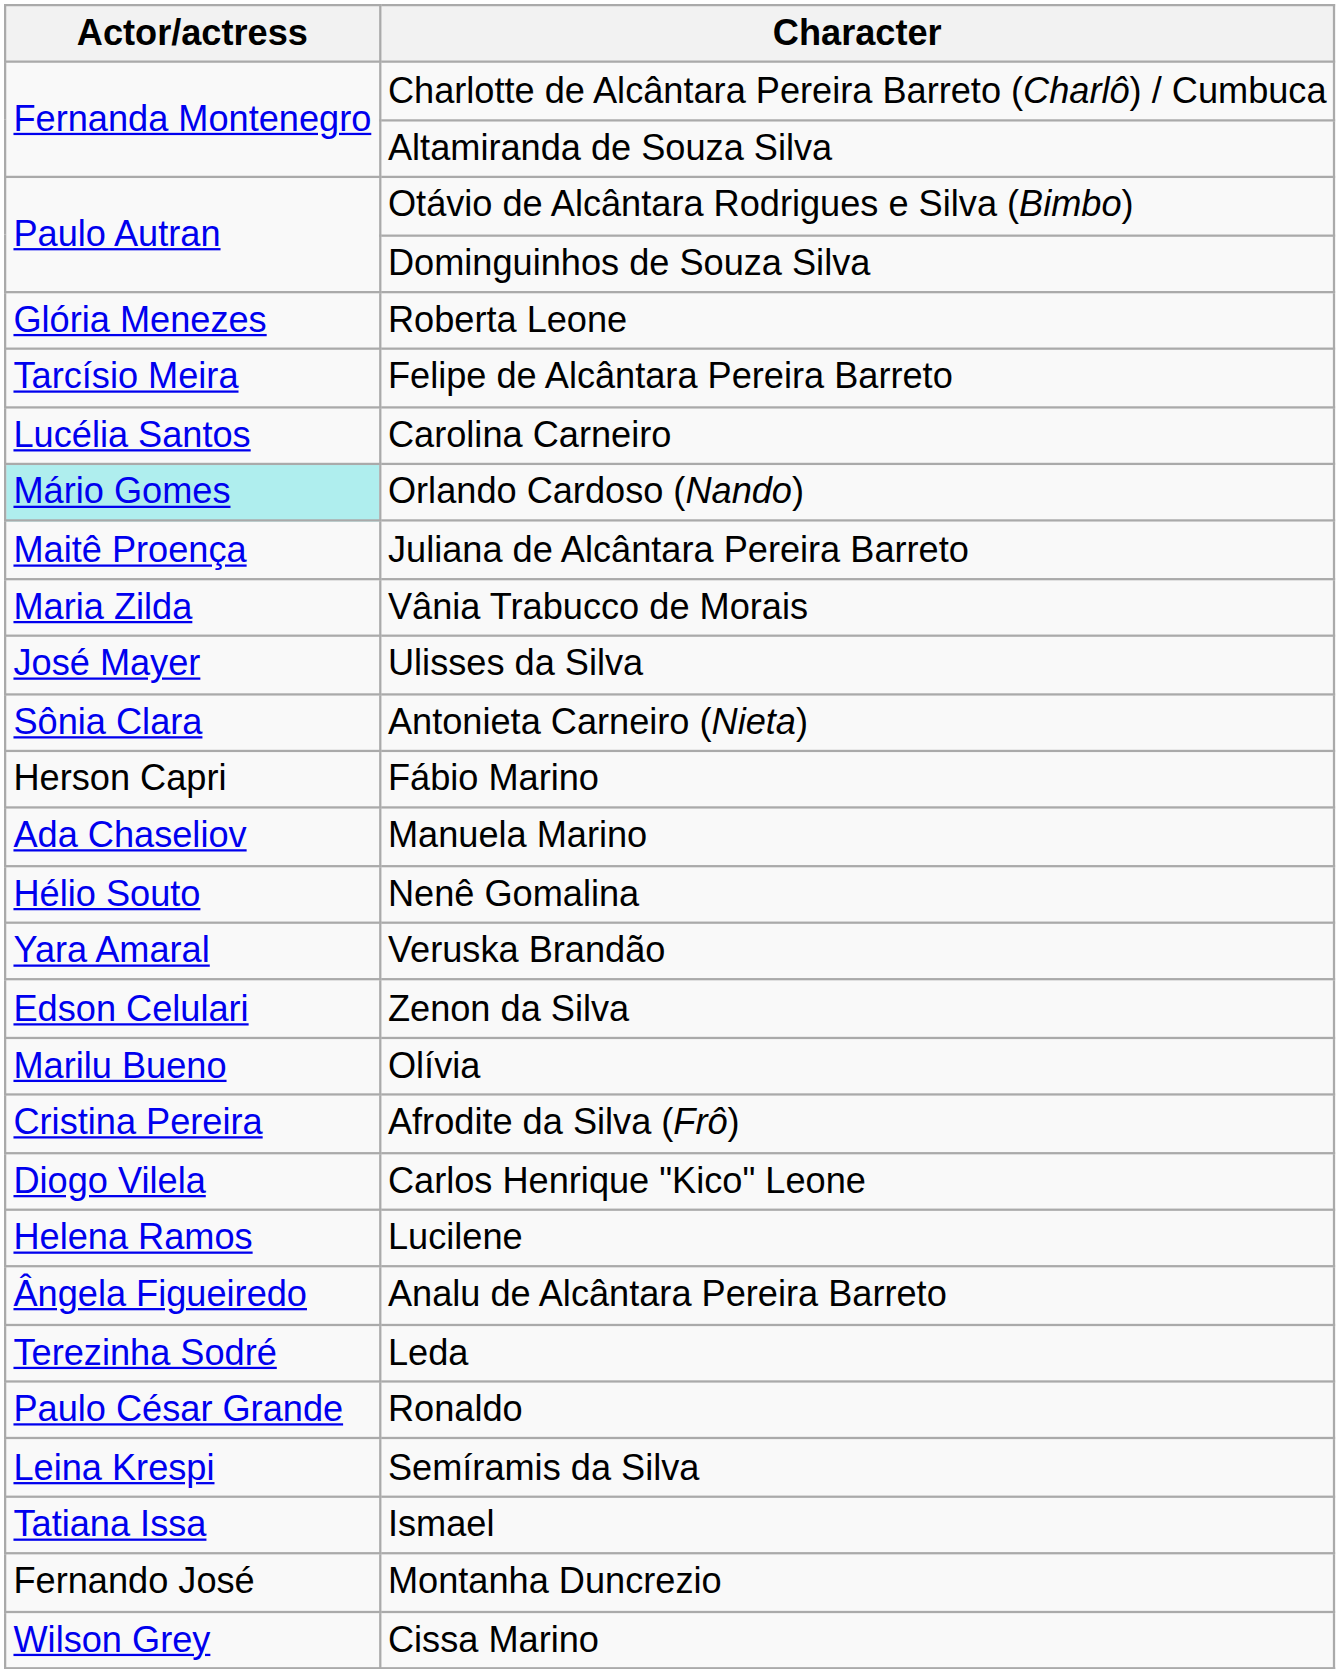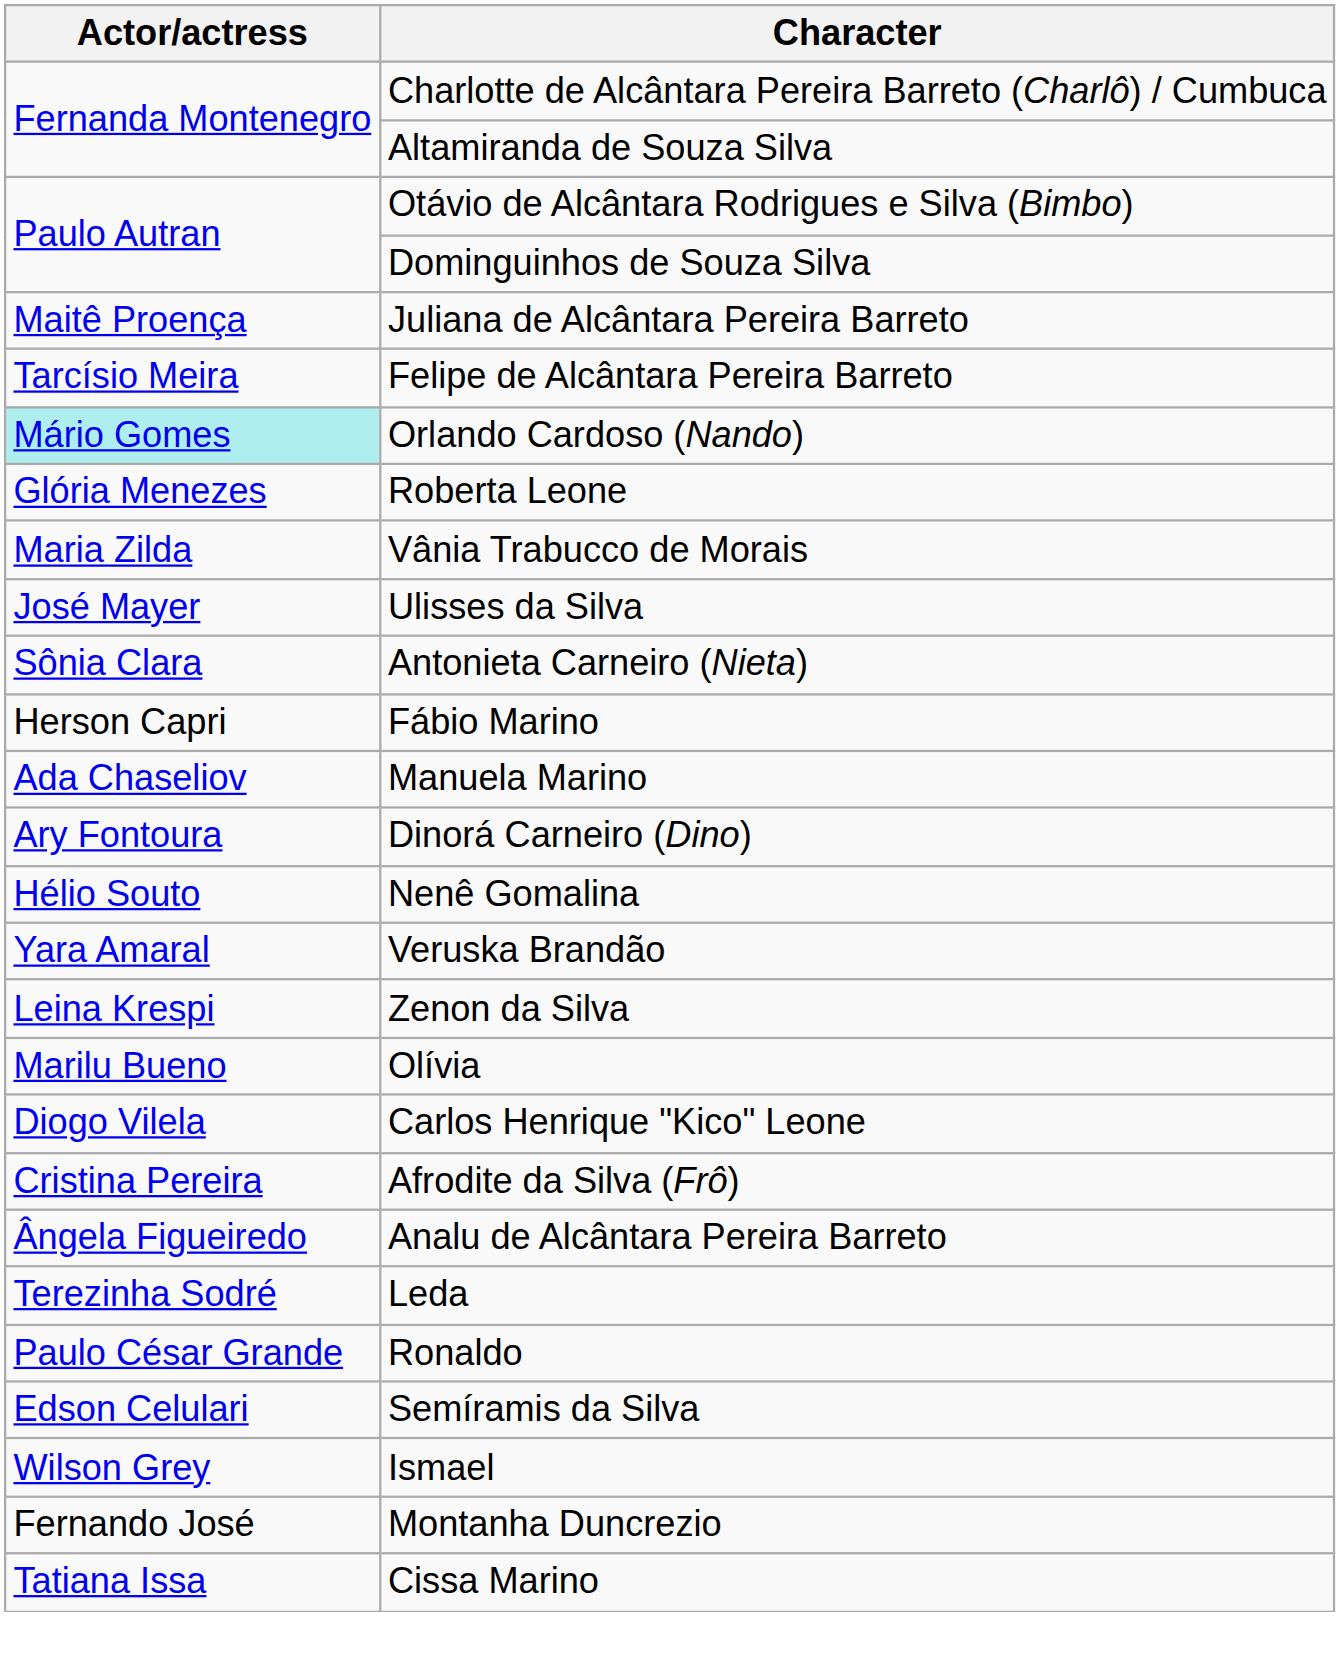rows swapped: Roberta Leone <-> Juliana de Alcântara Pereira Barreto
- row: Lucélia Santos | Carolina Carneiro
+ row: Ary Fontoura | Dinorá Carneiro (Dino)
Zenon da Silva | Actor/actress: Edson Celulari -> Leina Krespi
rows swapped: Afrodite da Silva (Frô) <-> Carlos Henrique "Kico" Leone
- row: Helena Ramos | Lucilene
Semíramis da Silva | Actor/actress: Leina Krespi -> Edson Celulari
Ismael | Actor/actress: Tatiana Issa -> Wilson Grey
Cissa Marino | Actor/actress: Wilson Grey -> Tatiana Issa
